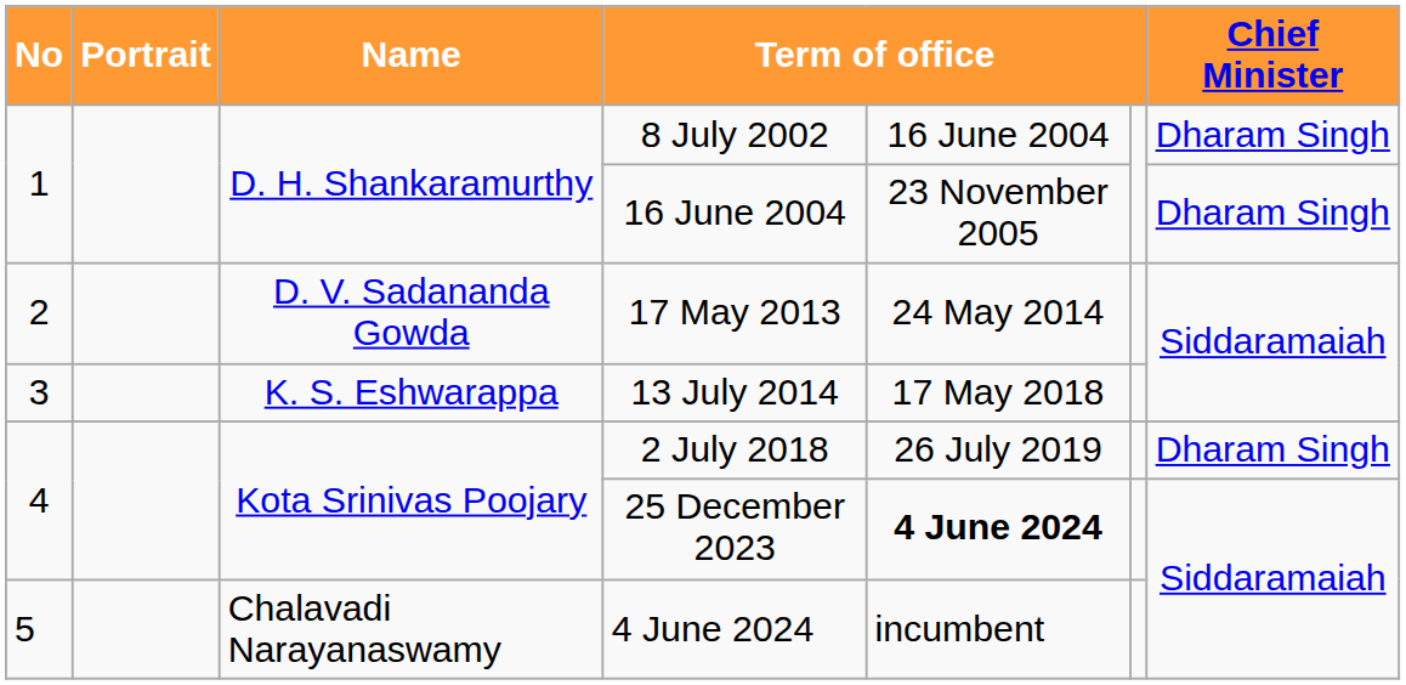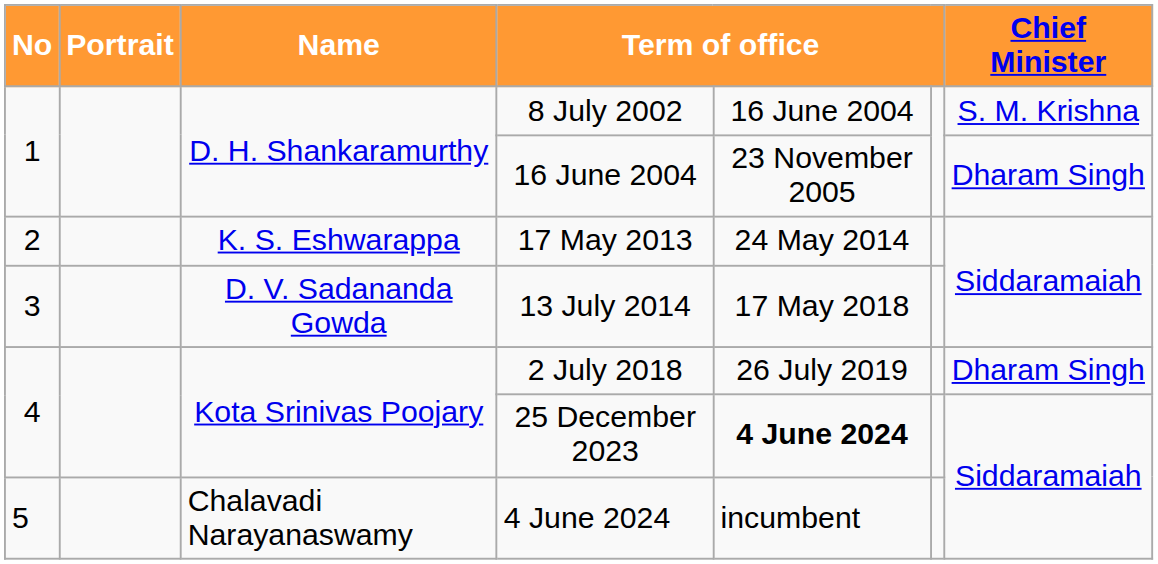8 July 2002 | Chief Minister: Dharam Singh -> S. M. Krishna
17 May 2013 | Name: D. V. Sadananda Gowda -> K. S. Eshwarappa
13 July 2014 | Name: K. S. Eshwarappa -> D. V. Sadananda Gowda
